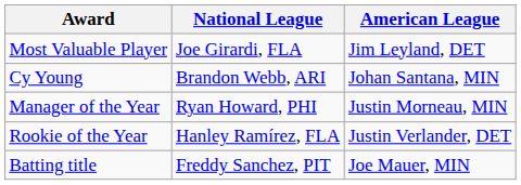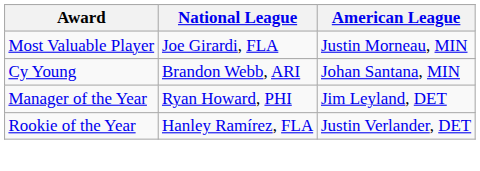Most Valuable Player | American League: Jim Leyland, DET -> Justin Morneau, MIN
Manager of the Year | American League: Justin Morneau, MIN -> Jim Leyland, DET
- row: Batting title | Freddy Sanchez, PIT | Joe Mauer, MIN
